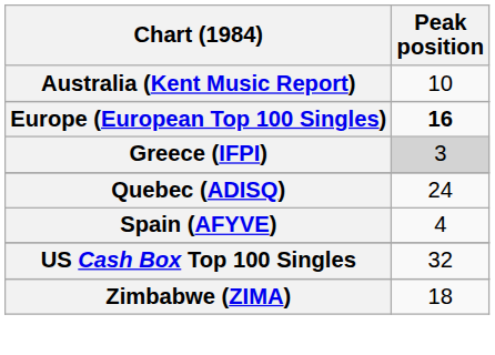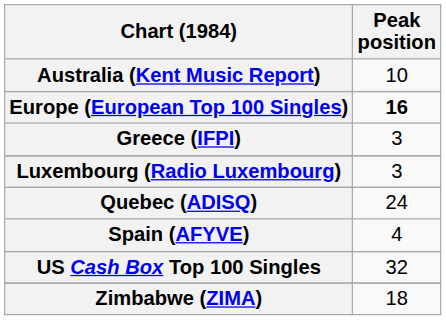Greece (IFPI) | Peak position: lightgrey background -> no background
+ row: Luxembourg (Radio Luxembourg) | 3
